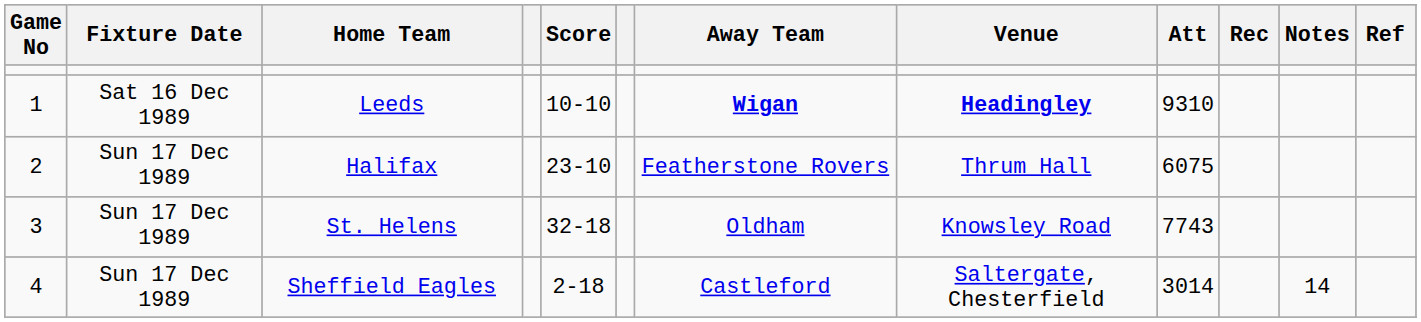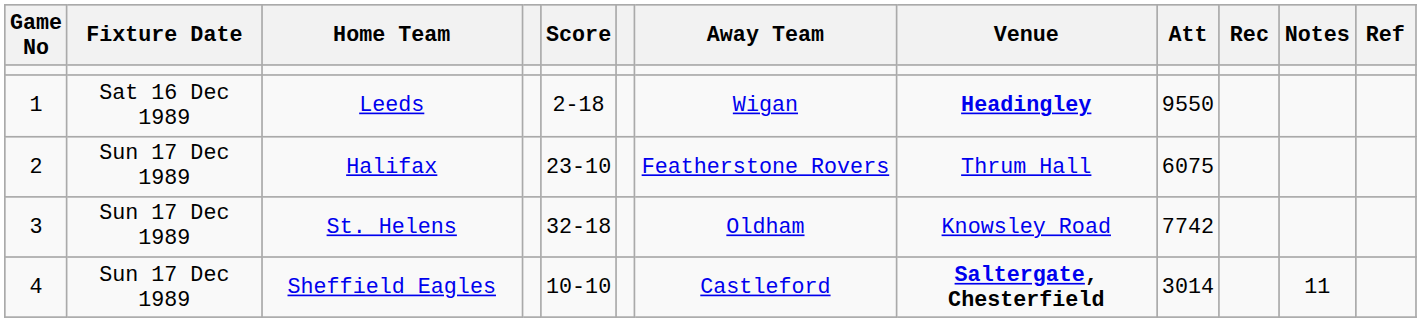Leeds | Score: 10-10 -> 2-18
Leeds | Away Team: bold -> normal
Leeds | Att: 9310 -> 9550
St. Helens | Att: 7743 -> 7742
Sheffield Eagles | Score: 2-18 -> 10-10
Sheffield Eagles | Venue: normal -> bold
Sheffield Eagles | Notes: 14 -> 11
